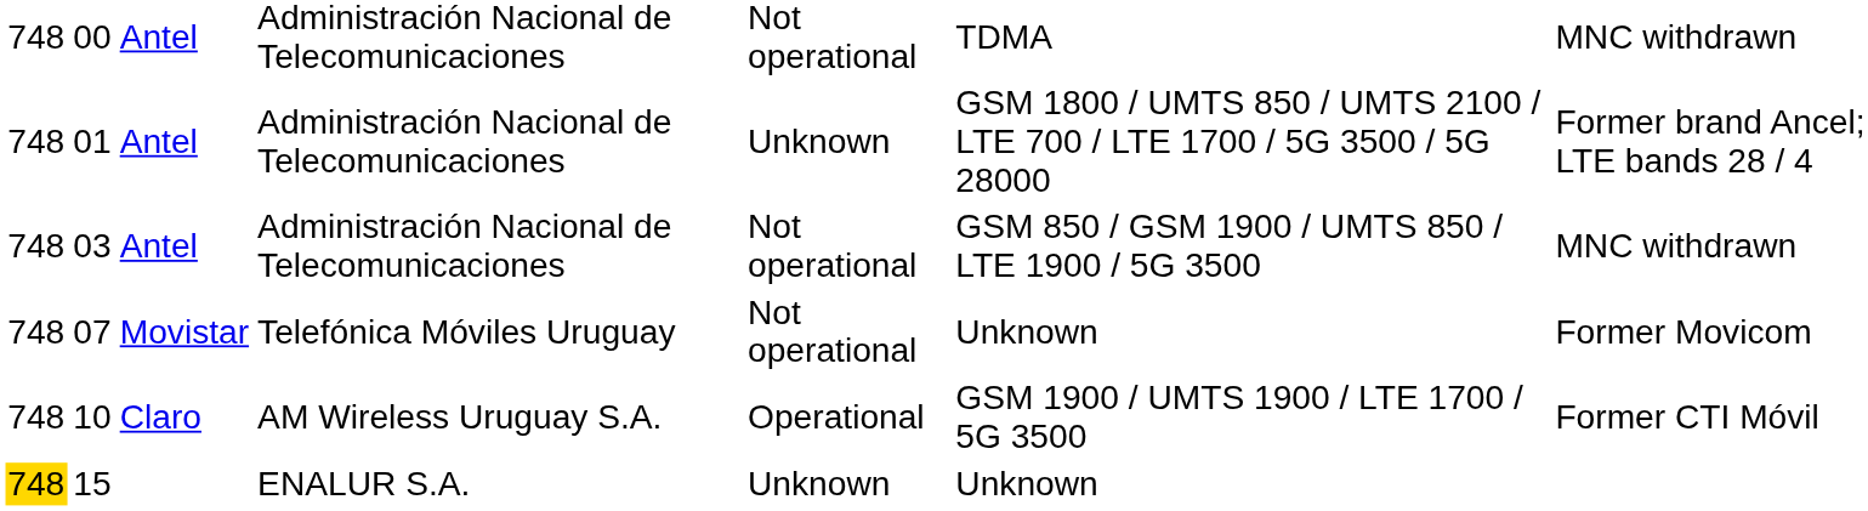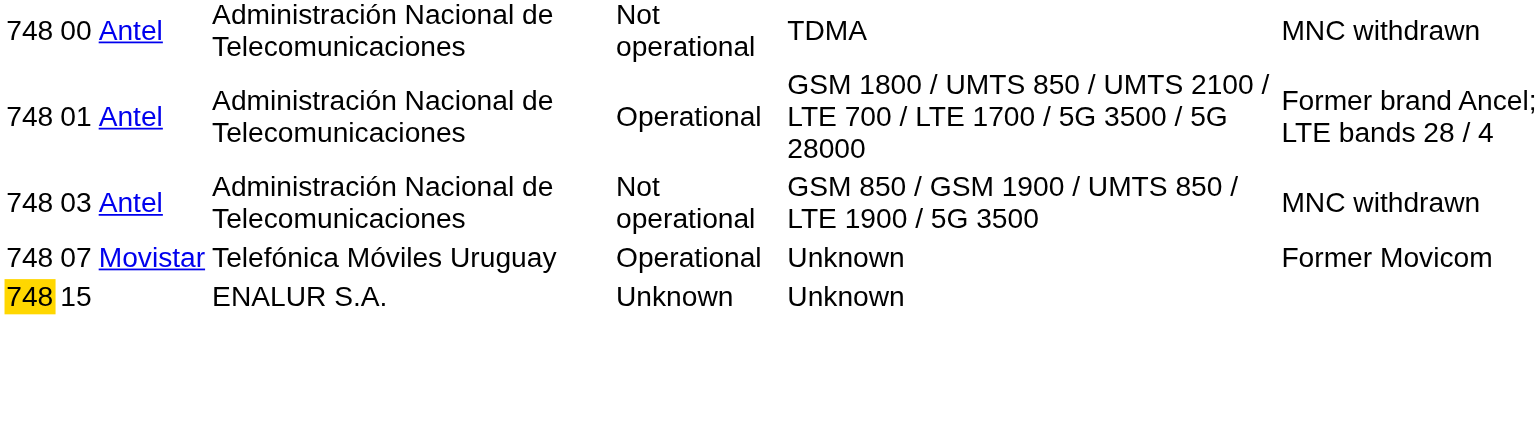01 | column 5: Unknown -> Operational
07 | column 5: Not operational -> Operational
- row: 748 | 10 | Claro | AM Wireless Uruguay S.A. | Operational | GSM 1900 / UMTS 1900 / LTE 1700 / 5G 3500 | Former CTI Móvil
